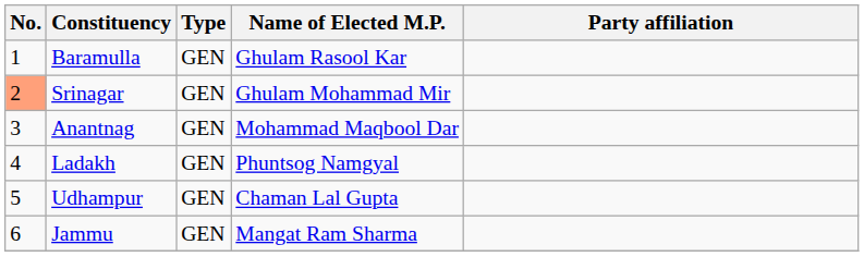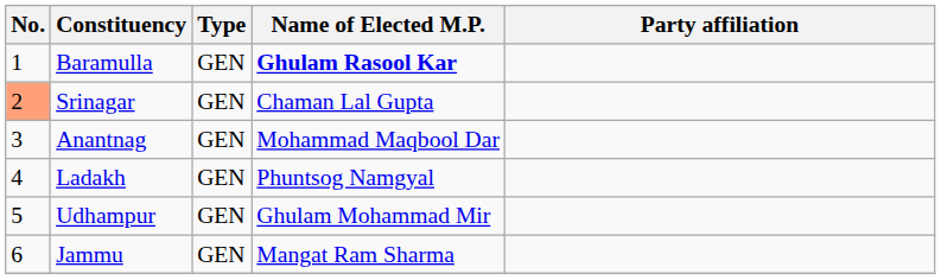Baramulla | Name of Elected M.P.: normal -> bold
Srinagar | Name of Elected M.P.: Ghulam Mohammad Mir -> Chaman Lal Gupta
Udhampur | Name of Elected M.P.: Chaman Lal Gupta -> Ghulam Mohammad Mir
